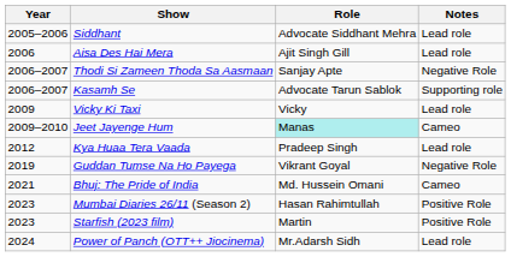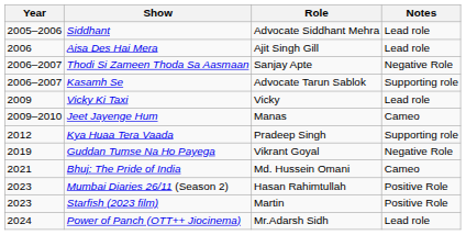Jeet Jayenge Hum | Role: paleturquoise background -> no background
Kya Huaa Tera Vaada | Notes: Lead role -> Supporting role
